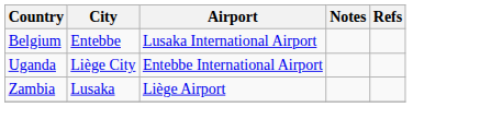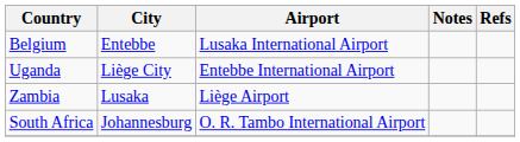+ row: South Africa | Johannesburg | O. R. Tambo International Airport
